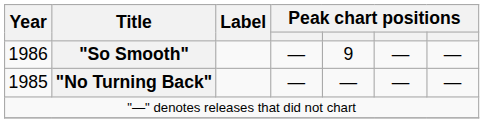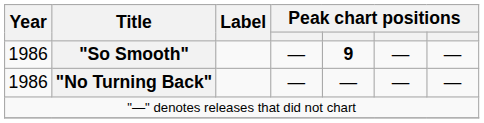"So Smooth" | column 5: normal -> bold
"No Turning Back" | Year: 1985 -> 1986
